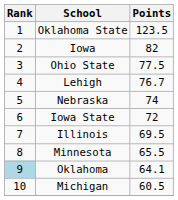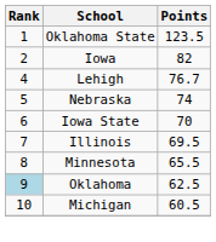- row: 3 | Ohio State | 77.5
Iowa State | Points: 72 -> 70
Oklahoma | Points: 64.1 -> 62.5
